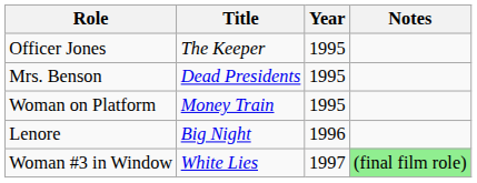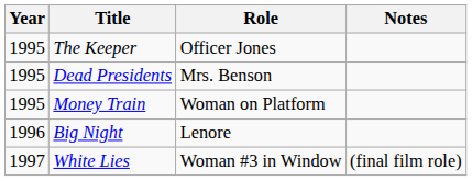columns swapped: Year <-> Role
White Lies | Notes: lightgreen background -> no background
